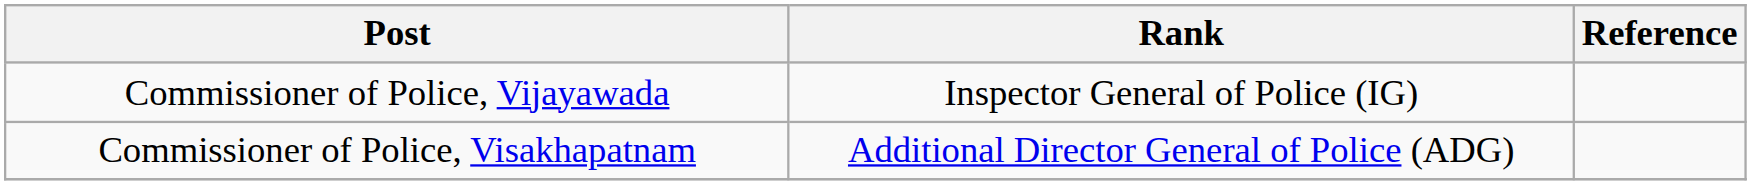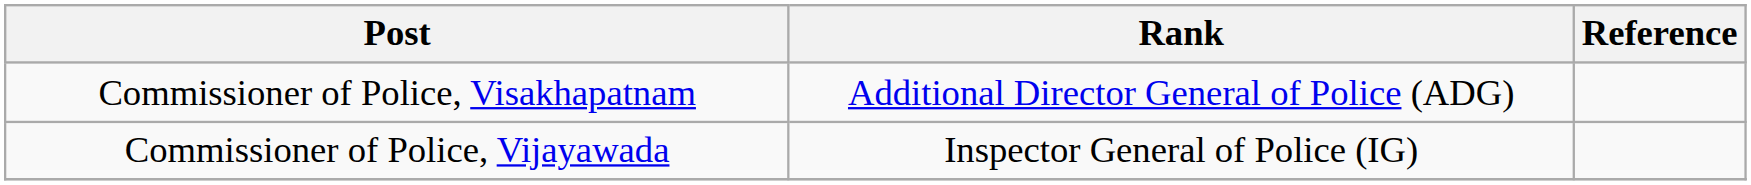rows swapped: Commissioner of Police, Visakhapatnam <-> Commissioner of Police, Vijayawada
